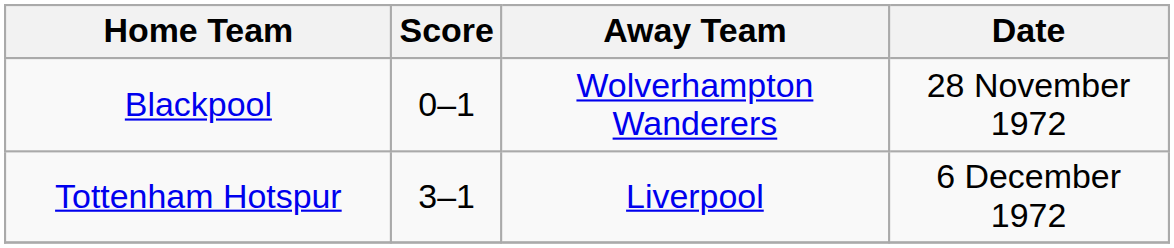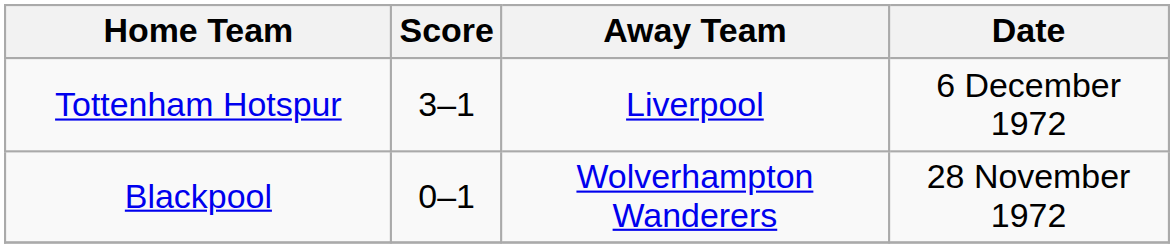rows swapped: Blackpool <-> Tottenham Hotspur
